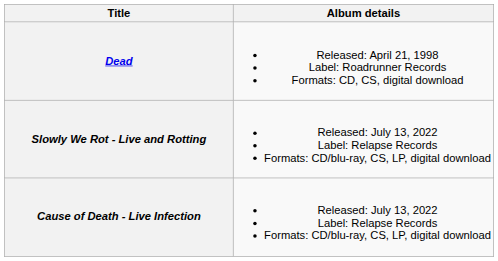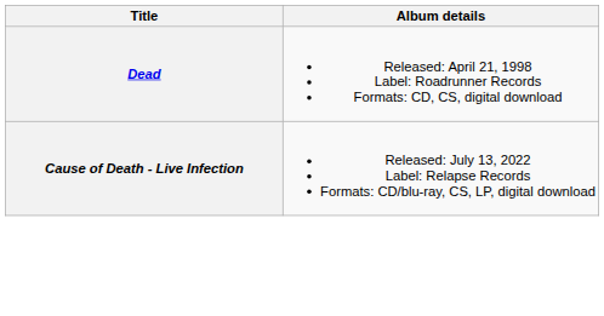- row: Slowly We Rot - Live and Rotting | Released: July 13, 2022 Label: Relapse Records Formats: CD/blu-ray, CS, LP, digital download
